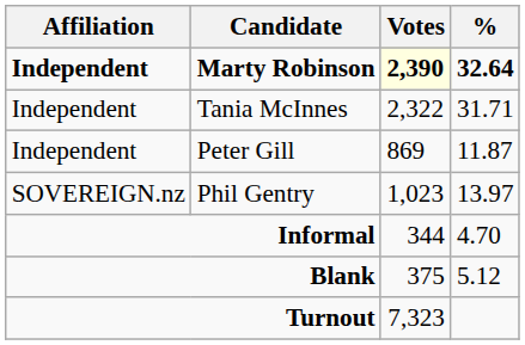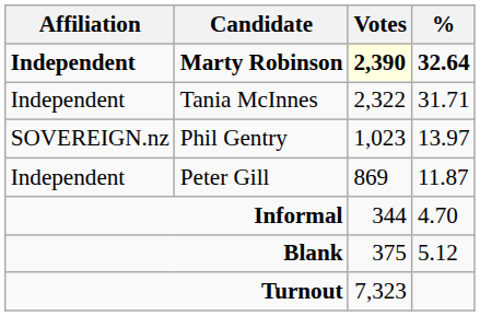rows swapped: Phil Gentry <-> Peter Gill
